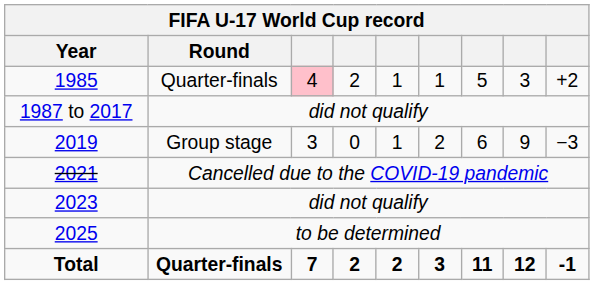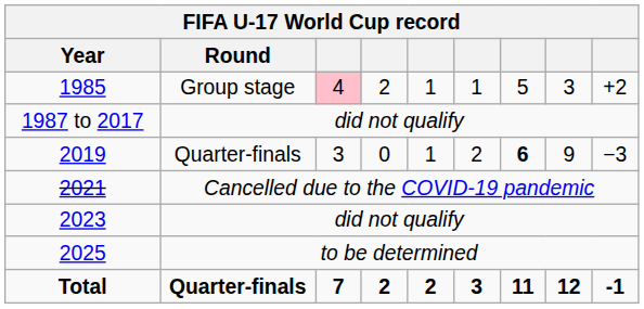1985 | FIFA U-17 World Cup record / Round: Quarter-finals -> Group stage
2019 | FIFA U-17 World Cup record / Round: Group stage -> Quarter-finals
2019 | column 7: normal -> bold
